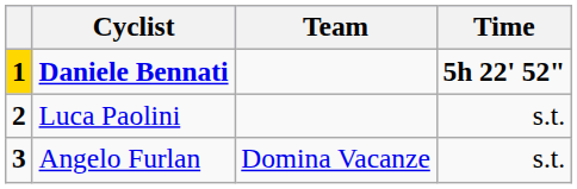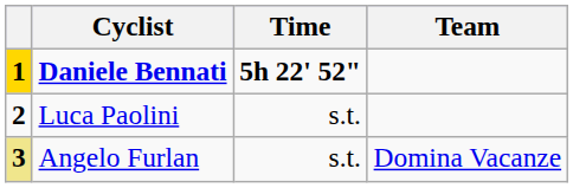columns swapped: Team <-> Time
Angelo Furlan | column 1: no background -> khaki background
